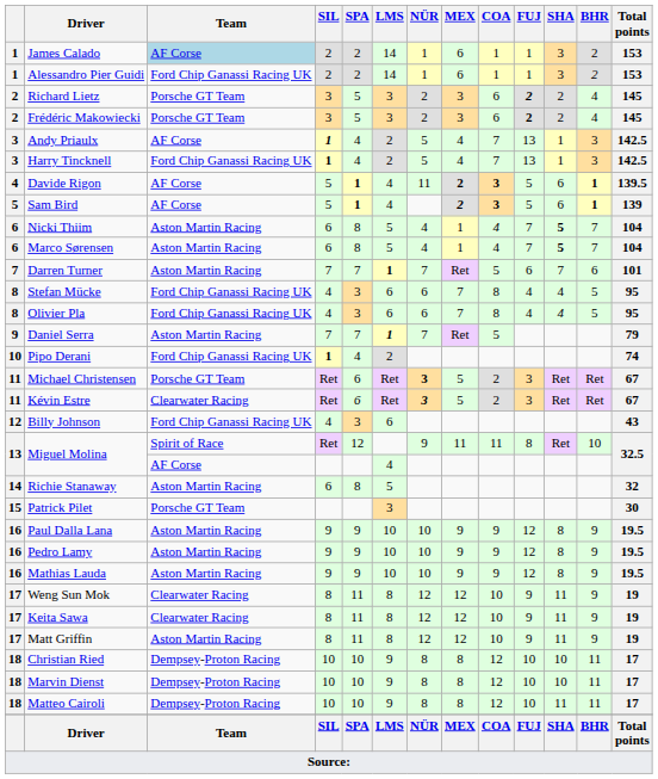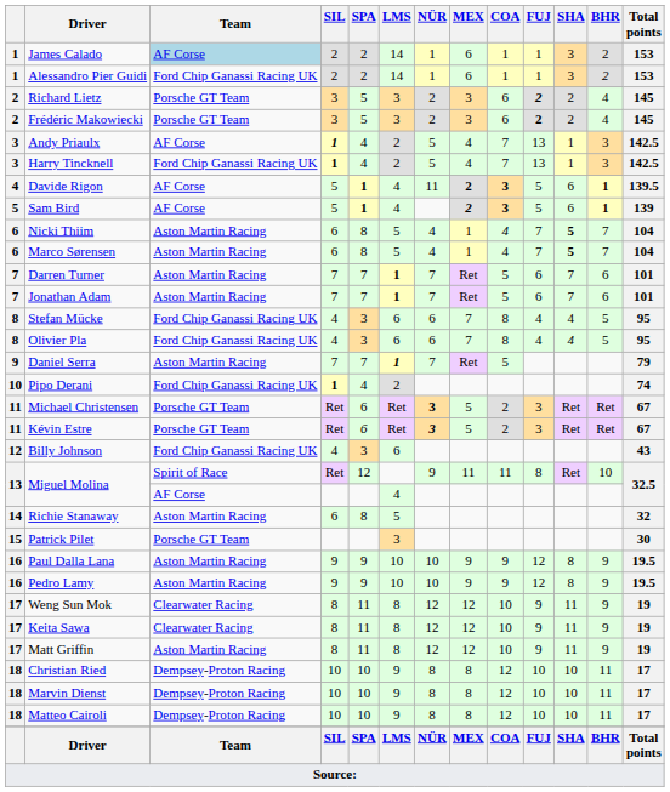+ row: 7 | Jonathan Adam | Aston Martin Racing | 7 | 7 | 1 | 7 | Ret | 5 | 6 | 7 | 6 | 101
Kévin Estre | Team: Clearwater Racing -> Porsche GT Team
- row: 16 | Mathias Lauda | Aston Martin Racing | 9 | 9 | 10 | 10 | 9 | 9 | 12 | 8 | 9 | 19.5
Matteo Cairoli | SHA: 11 -> 10
